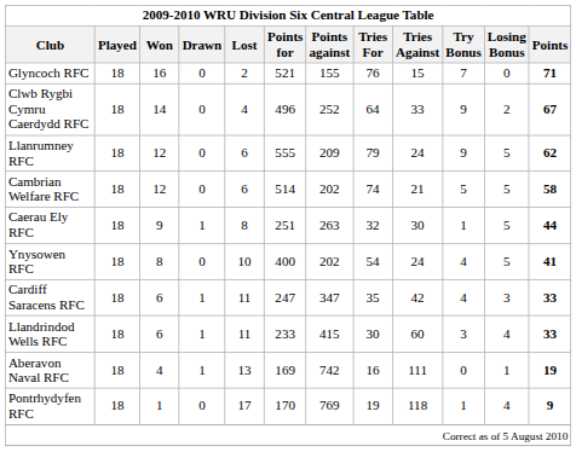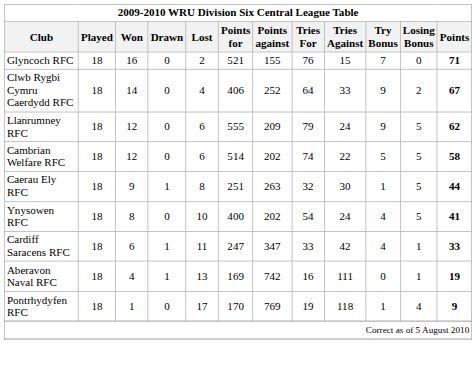Clwb Rygbi Cymru Caerdydd RFC | Points for: 496 -> 406
Cambrian Welfare RFC | Tries Against: 21 -> 22
Cardiff Saracens RFC | Tries For: 35 -> 33
Cardiff Saracens RFC | Losing Bonus: 3 -> 1
- row: Llandrindod Wells RFC | 18 | 6 | 1 | 11 | 233 | 415 | 30 | 60 | 3 | 4 | 33
